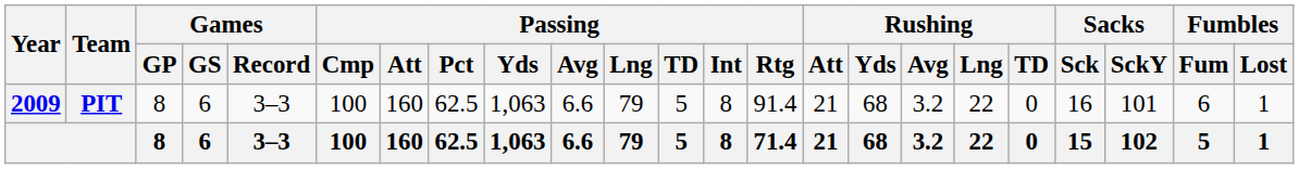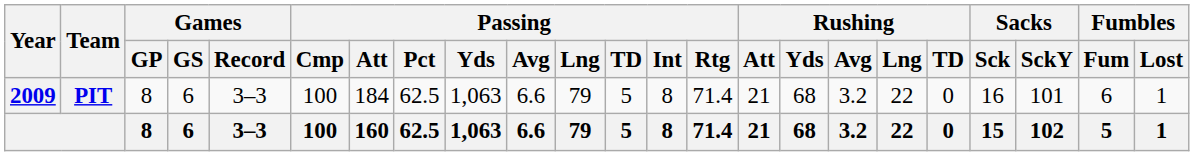PIT | Passing / Att: 160 -> 184
PIT | Passing / Rtg: 91.4 -> 71.4
